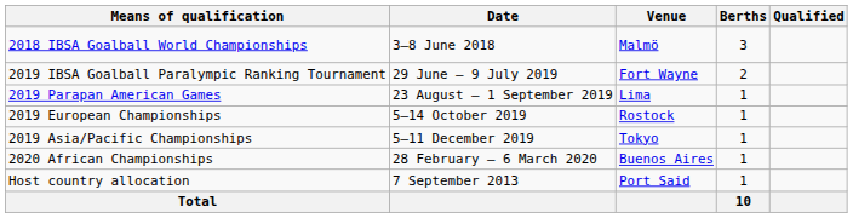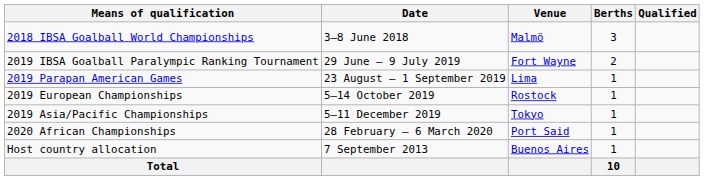2020 African Championships | Venue: Buenos Aires -> Port Said
Host country allocation | Venue: Port Said -> Buenos Aires
